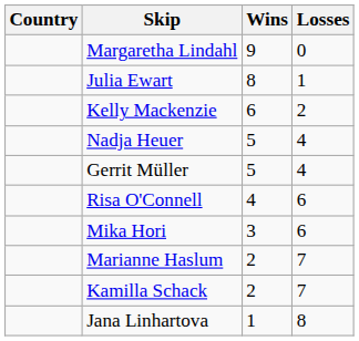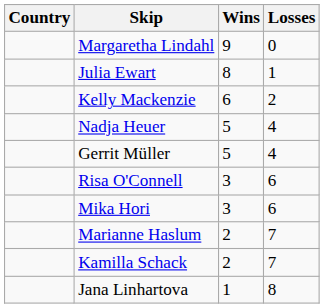Risa O'Connell | Wins: 4 -> 3
